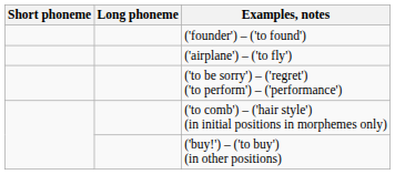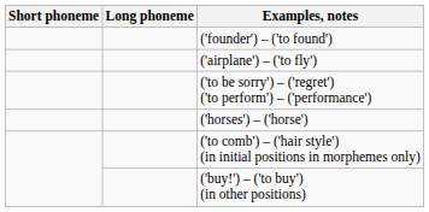+ row: ('horses') – ('horse')
